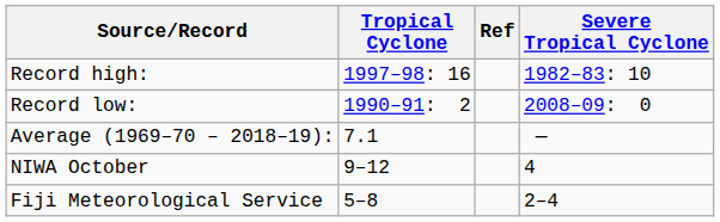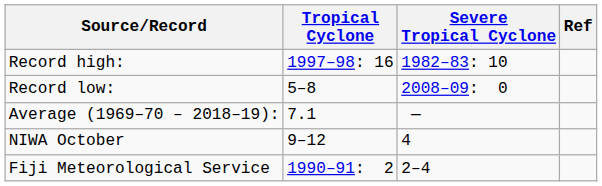columns swapped: Severe Tropical Cyclone <-> Ref
Record low: | Tropical Cyclone: 1990–91: 2 -> 5–8
Fiji Meteorological Service | Tropical Cyclone: 5–8 -> 1990–91: 2
